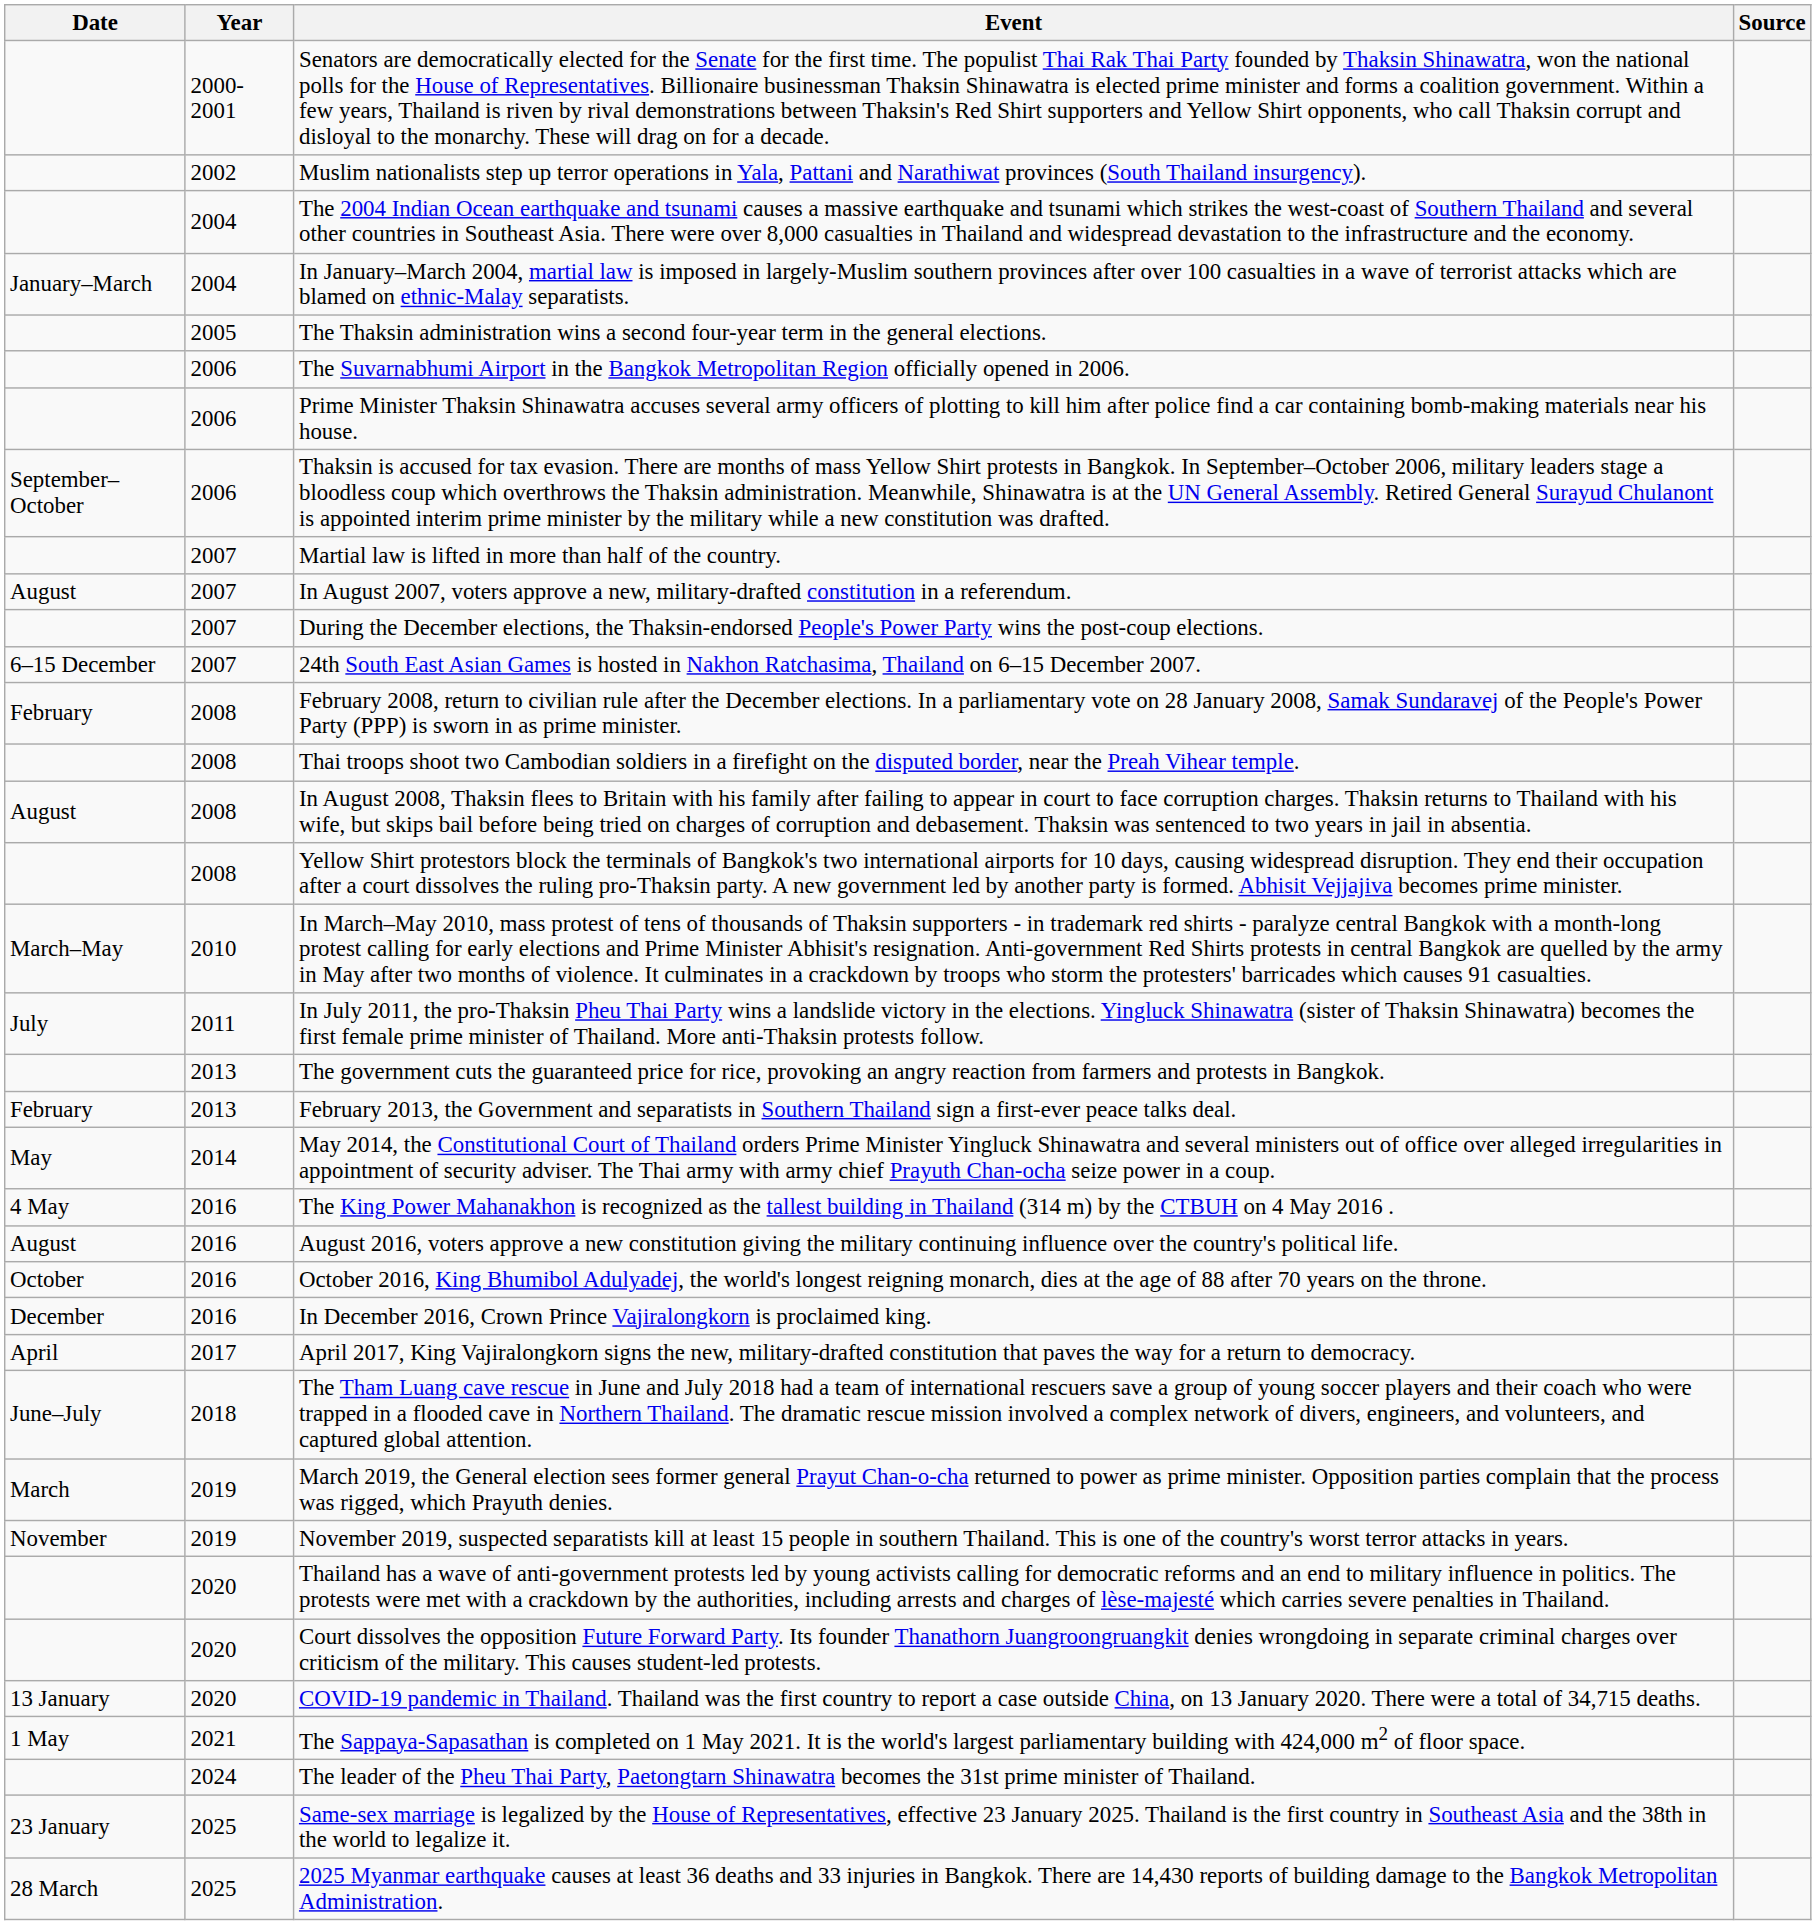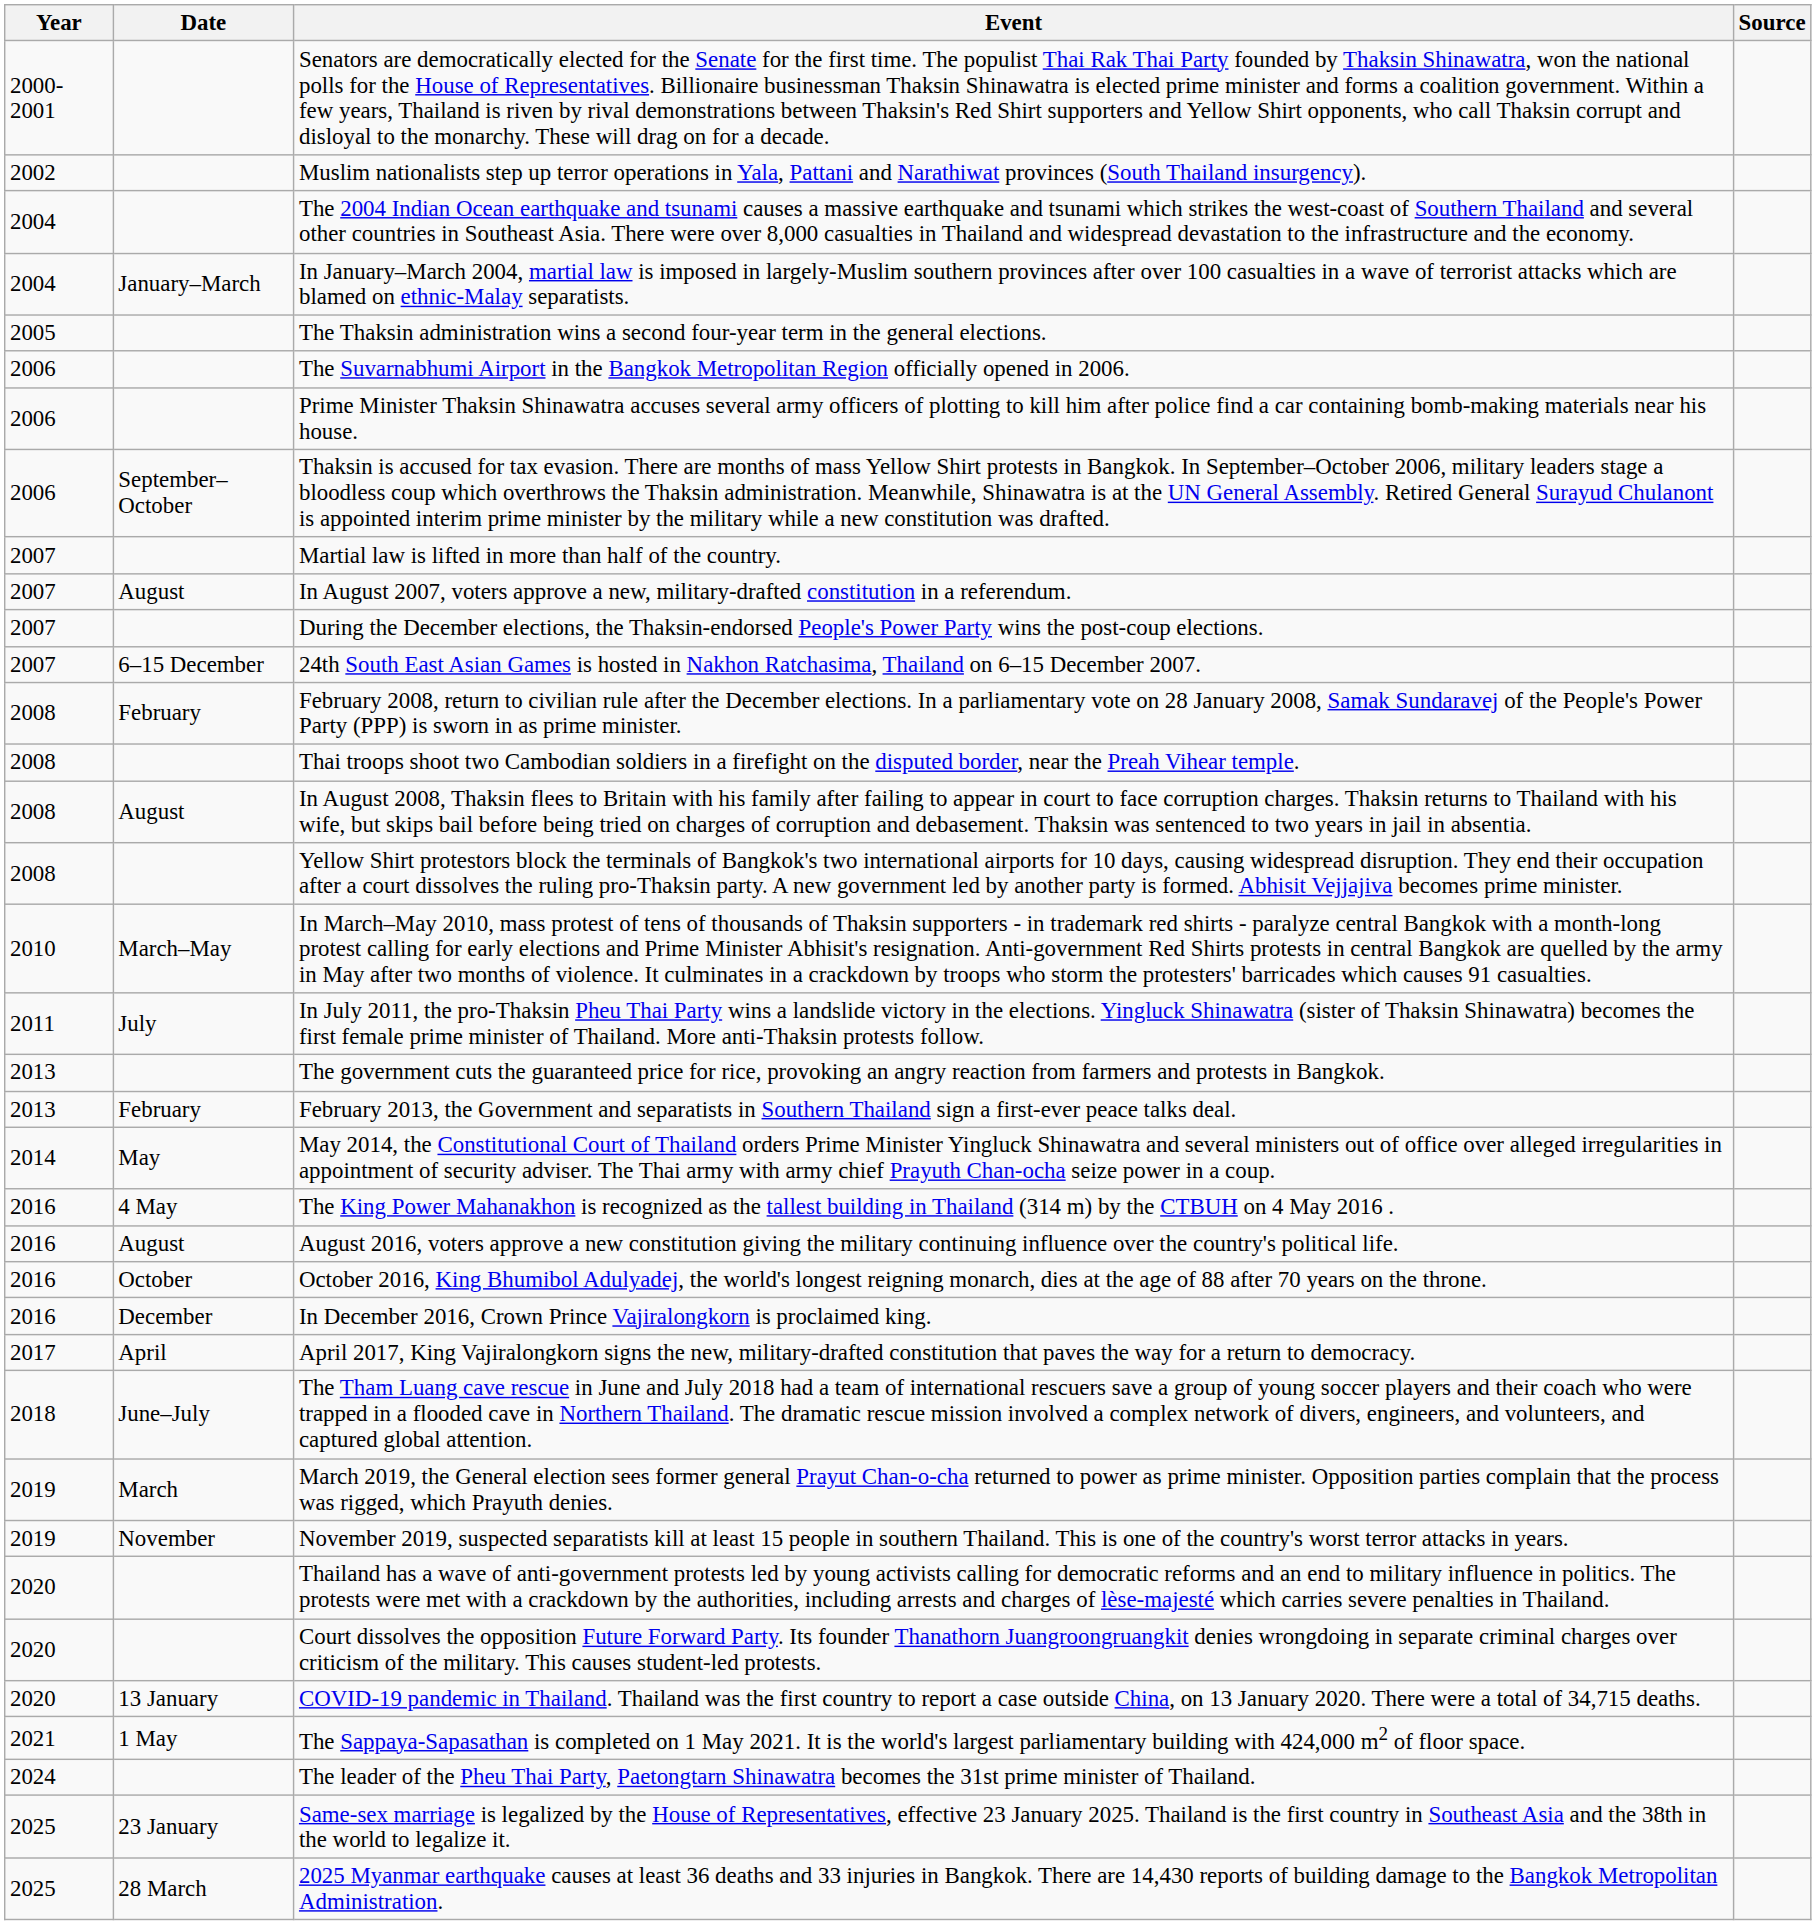columns swapped: Year <-> Date
